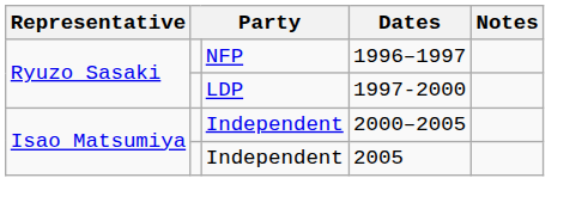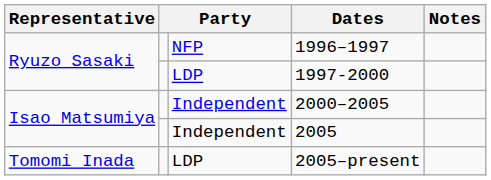+ row: Tomomi Inada | LDP | 2005–present
